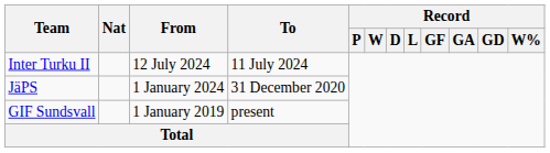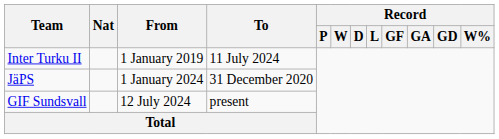Inter Turku II | From: 12 July 2024 -> 1 January 2019
GIF Sundsvall | From: 1 January 2019 -> 12 July 2024
